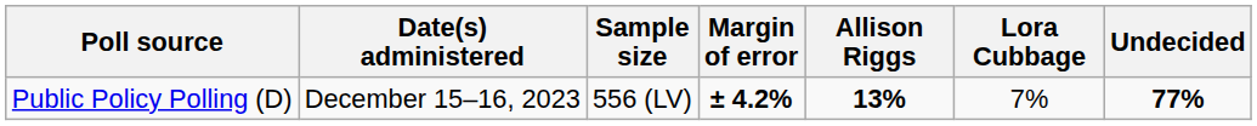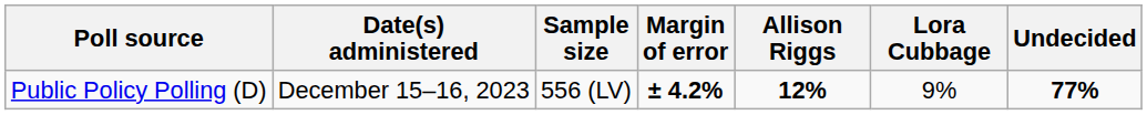Public Policy Polling (D) | Allison Riggs: 13% -> 12%
Public Policy Polling (D) | Lora Cubbage: 7% -> 9%
